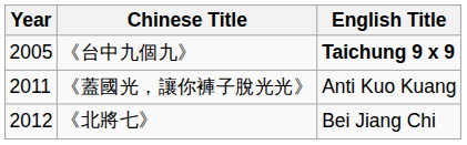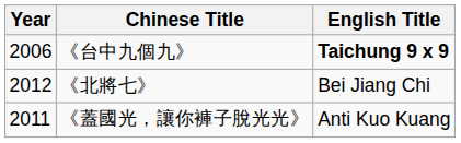《台中九個九》 | Year: 2005 -> 2006
rows swapped: 《蓋國光，讓你褲子脫光光》 <-> 《北將七》
